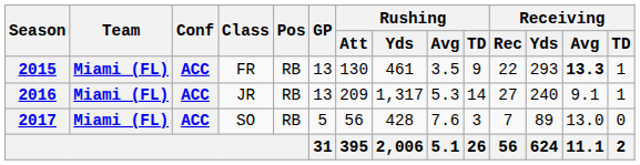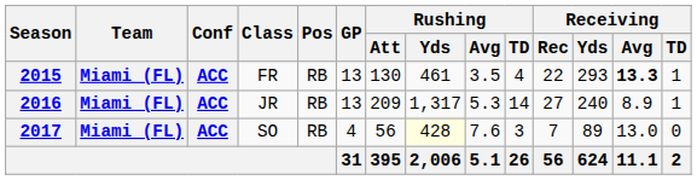2015 | Rushing / TD: 9 -> 4
2016 | Receiving / Avg: 9.1 -> 8.9
2017 | GP: 5 -> 4
2017 | Rushing / Yds: no background -> lightyellow background
